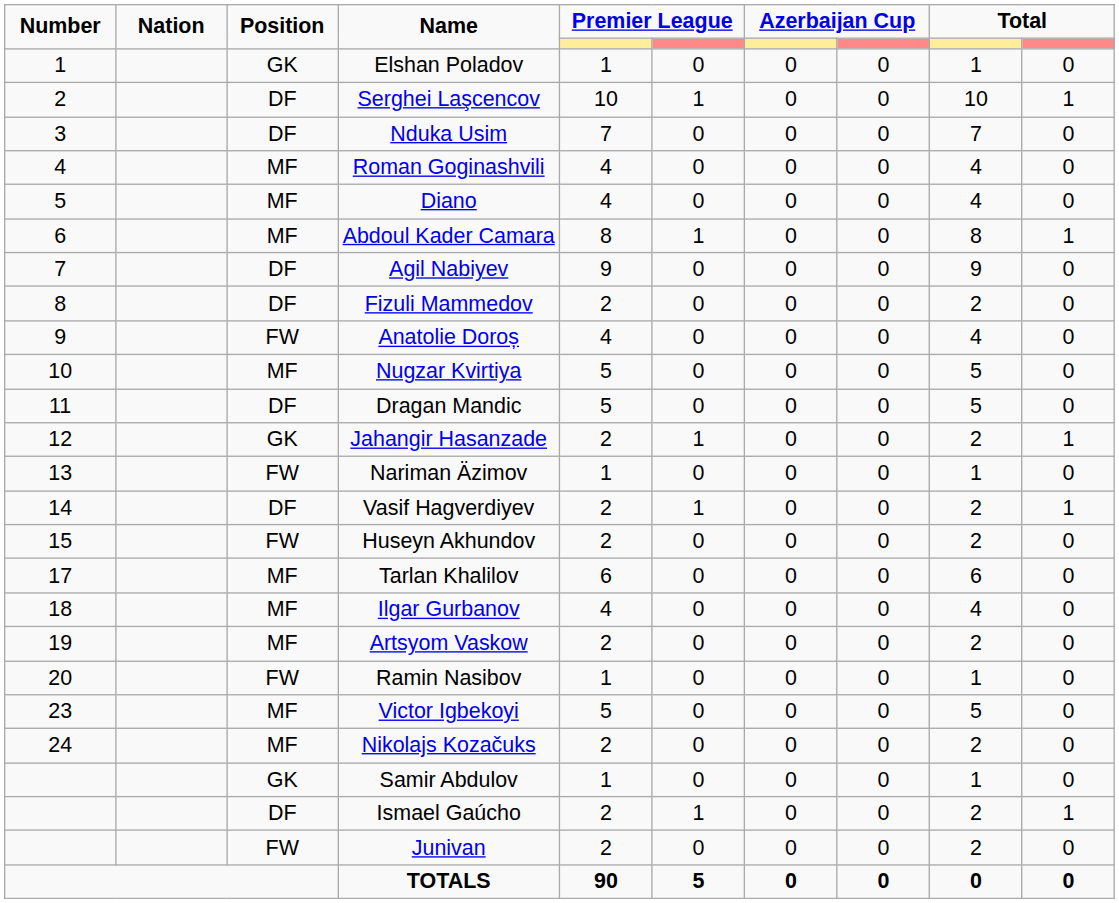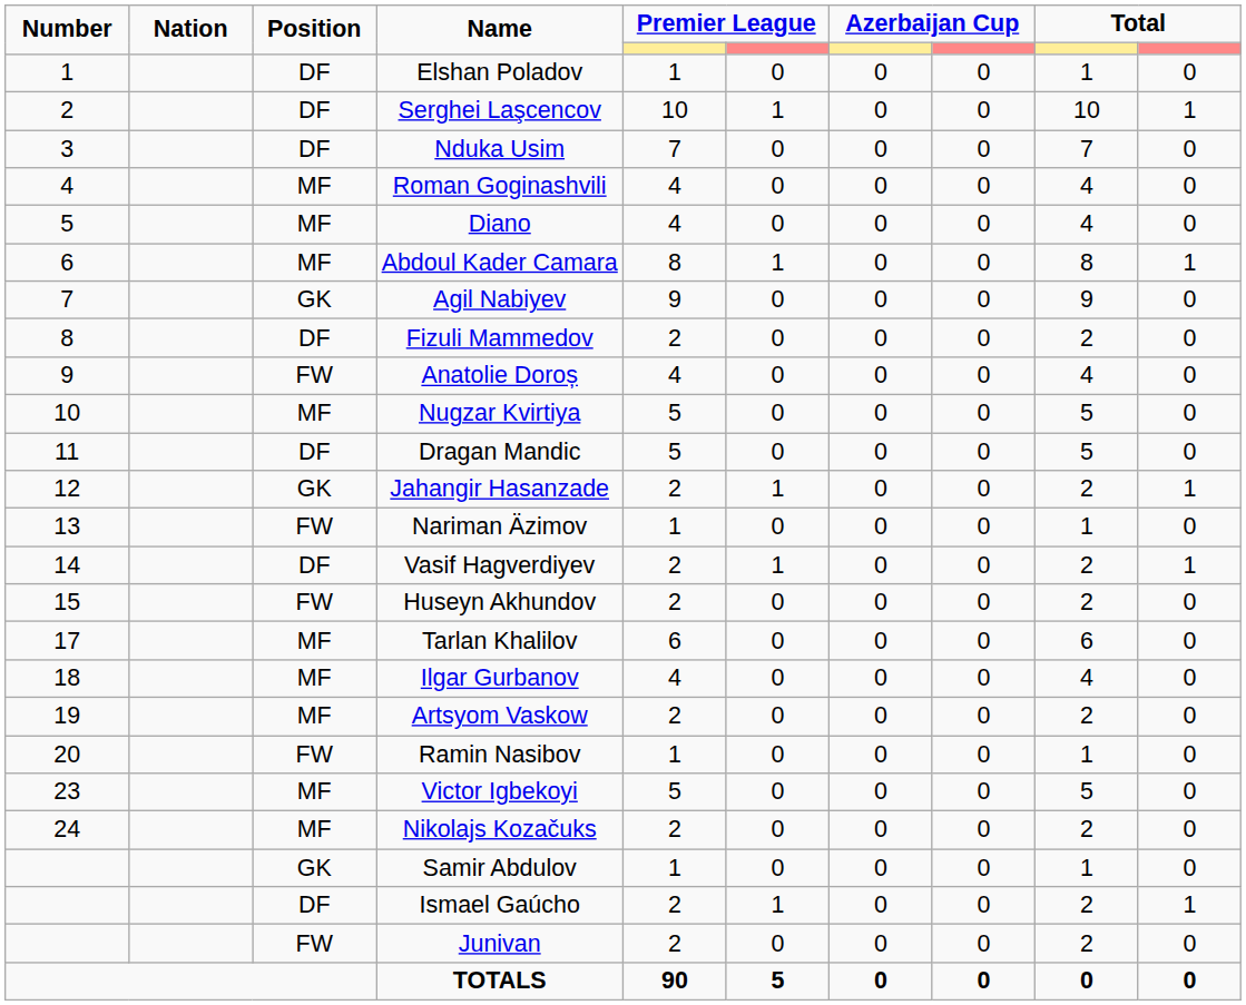Elshan Poladov | Position: GK -> DF
Agil Nabiyev | Position: DF -> GK
